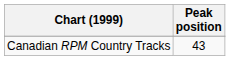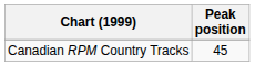Canadian RPM Country Tracks | Peak position: 43 -> 45
